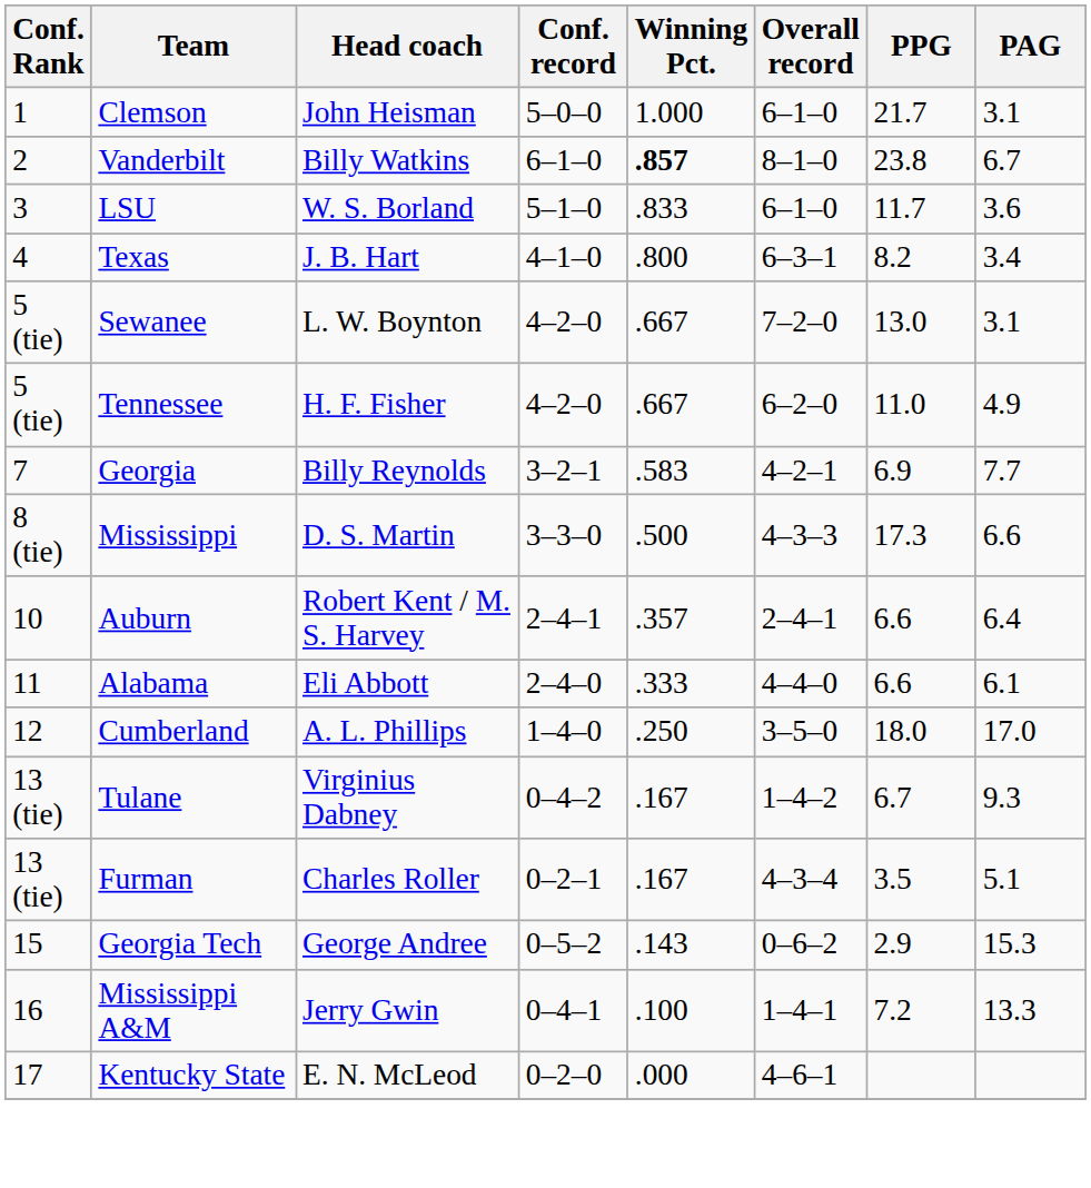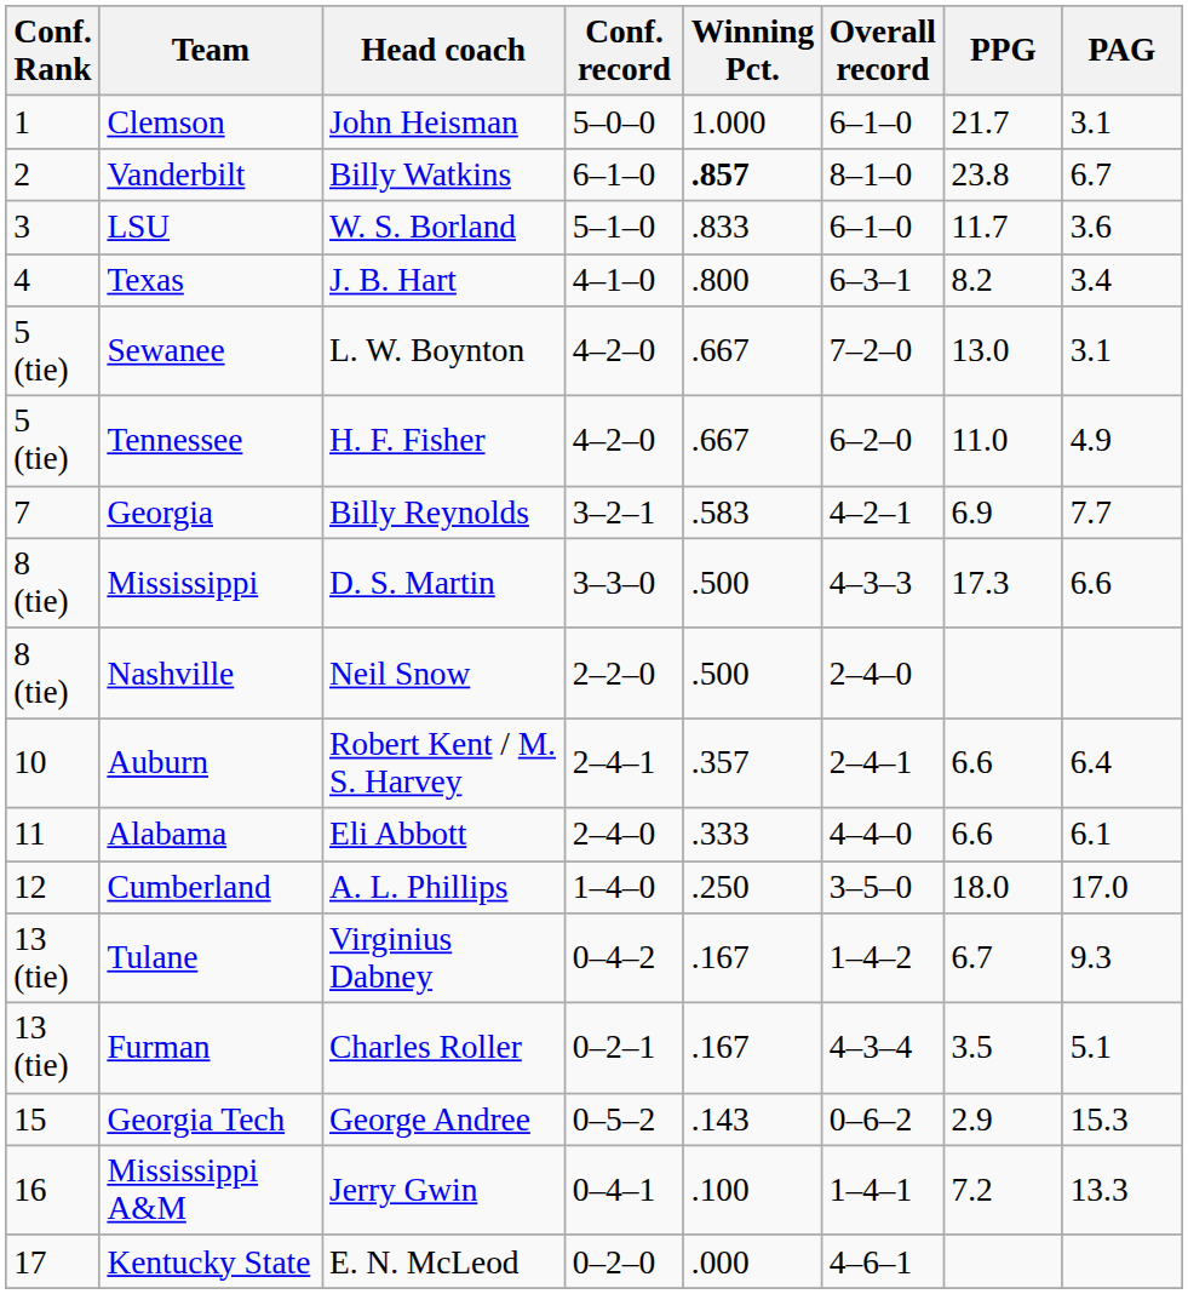+ row: 8 (tie) | Nashville | Neil Snow | 2–2–0 | .500 | 2–4–0
